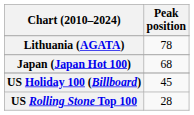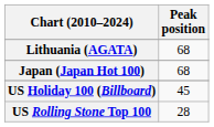Lithuania (AGATA) | Peak position: 78 -> 68
